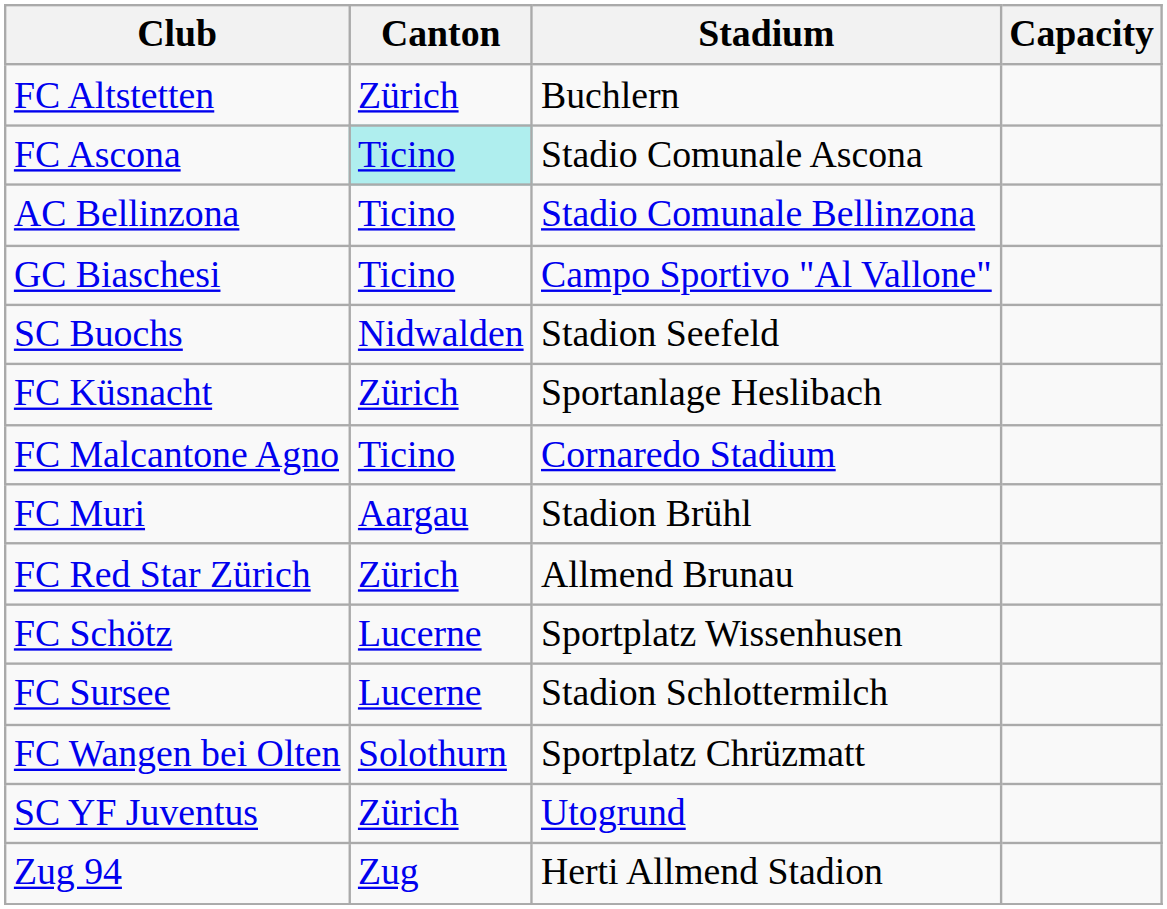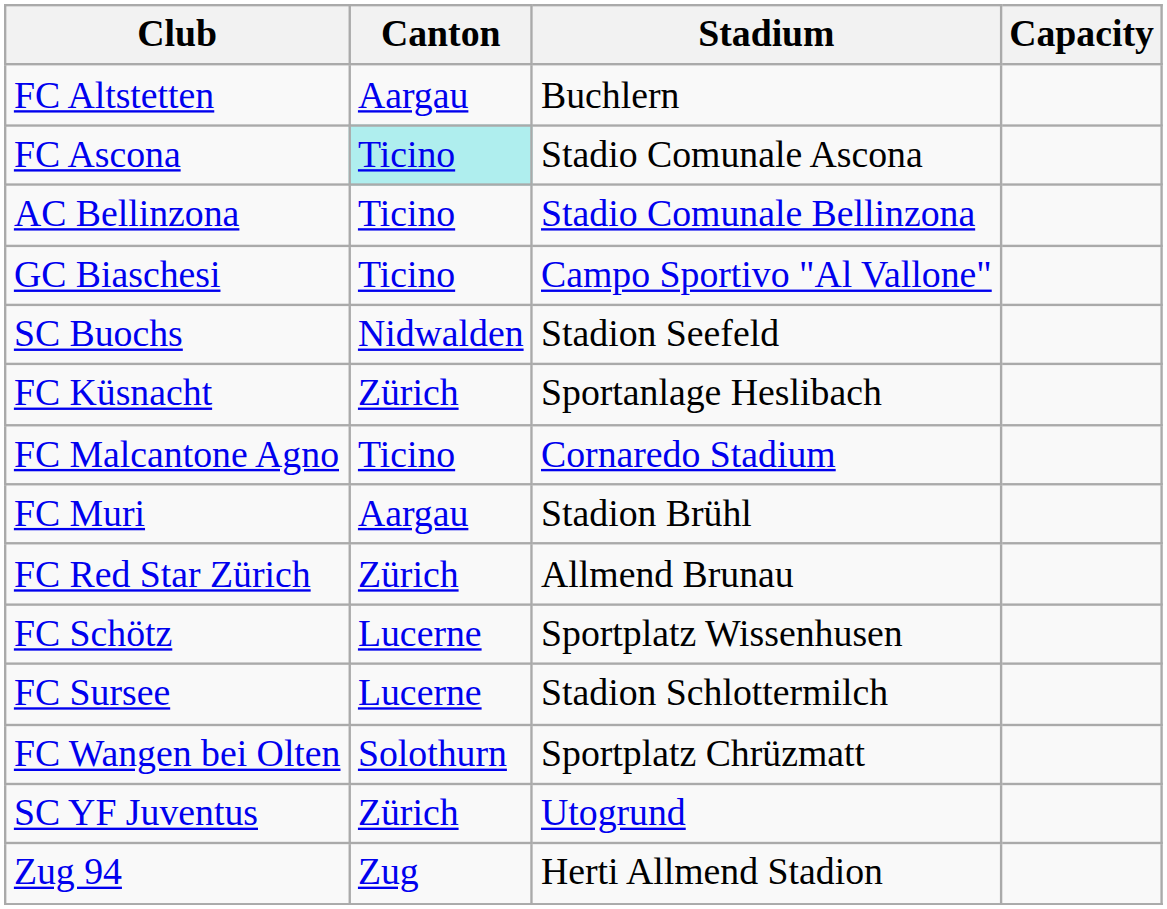FC Altstetten | Canton: Zürich -> Aargau
